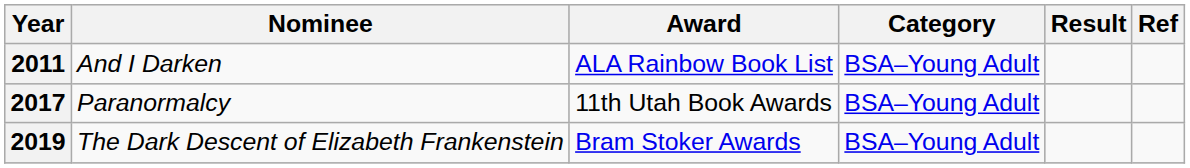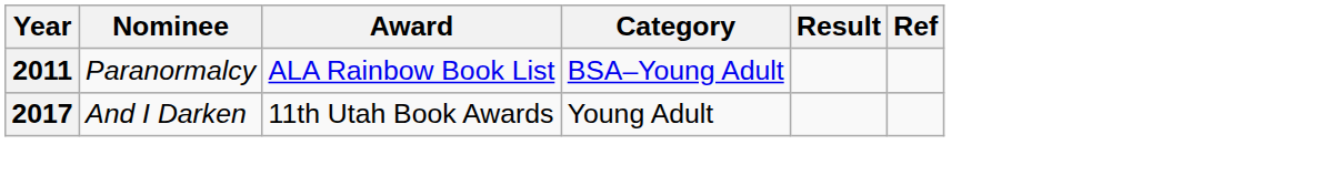2011 | Nominee: And I Darken -> Paranormalcy
2017 | Nominee: Paranormalcy -> And I Darken
2017 | Category: BSA–Young Adult -> Young Adult
- row: 2019 | The Dark Descent of Elizabeth Frankenstein | Bram Stoker Awards | BSA–Young Adult
